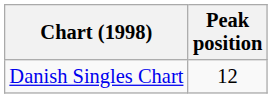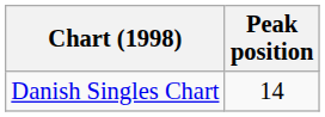Danish Singles Chart | Peak position: 12 -> 14
